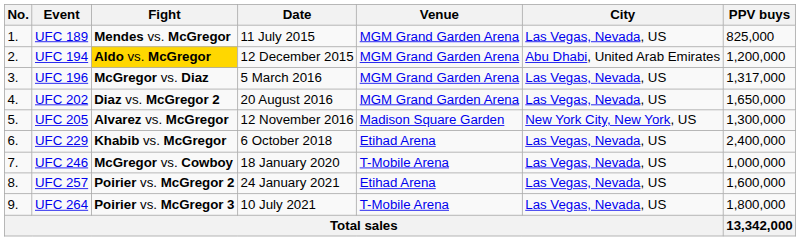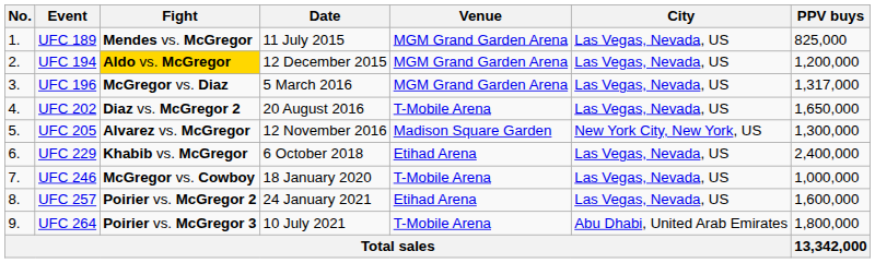UFC 194 | City: Abu Dhabi, United Arab Emirates -> Las Vegas, Nevada, US
UFC 202 | Venue: MGM Grand Garden Arena -> T-Mobile Arena
UFC 264 | City: Las Vegas, Nevada, US -> Abu Dhabi, United Arab Emirates
